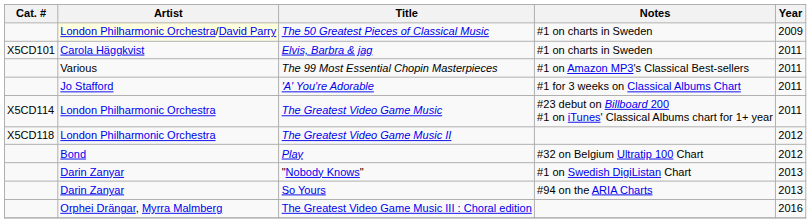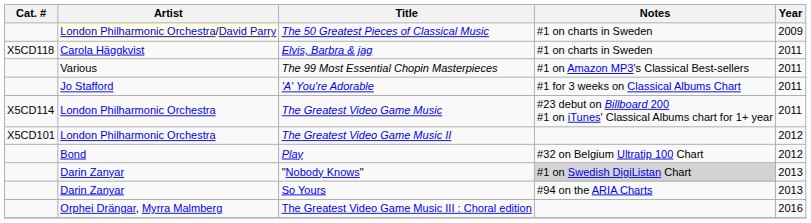Elvis, Barbra & jag | Cat. #: X5CD101 -> X5CD118
The Greatest Video Game Music II | Cat. #: X5CD118 -> X5CD101
"Nobody Knows" | Notes: no background -> lightgrey background
